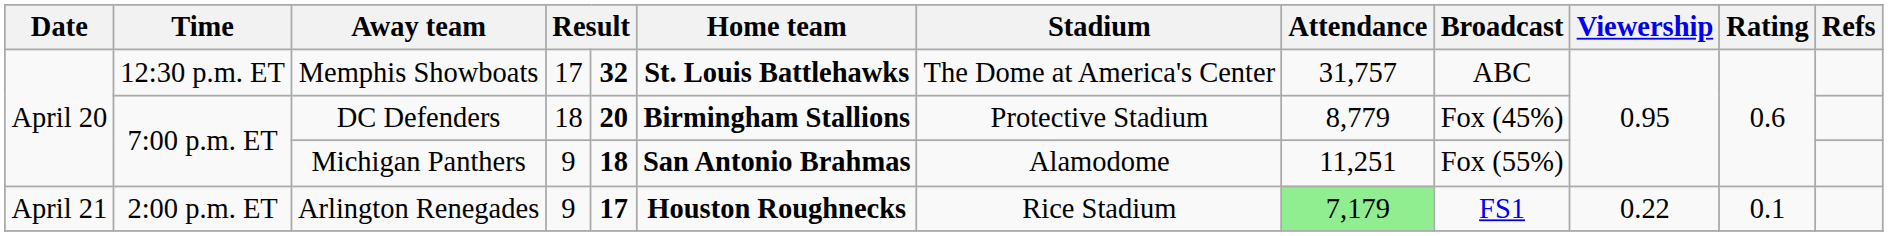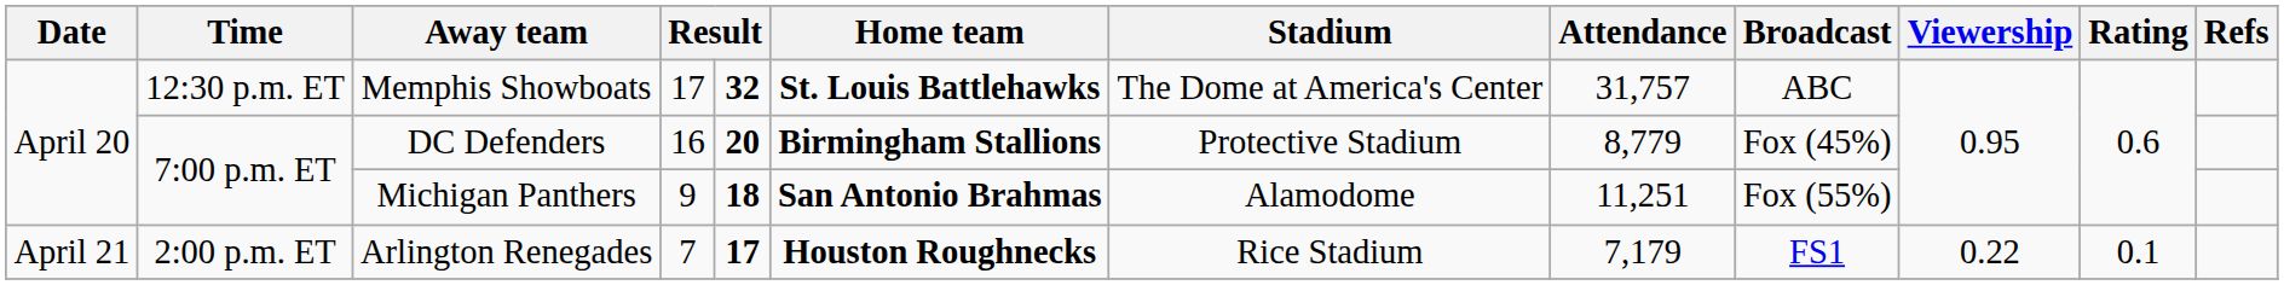DC Defenders | column 4: 18 -> 16
Arlington Renegades | column 4: 9 -> 7
Arlington Renegades | Attendance: lightgreen background -> no background
